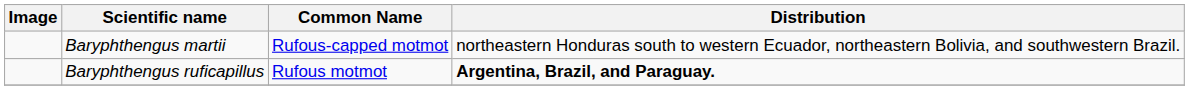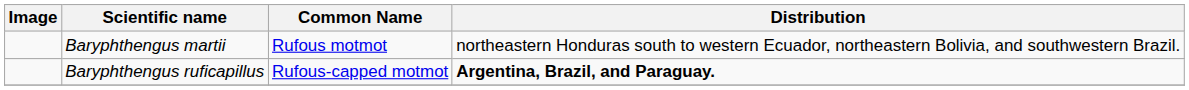Baryphthengus martii | Common Name: Rufous-capped motmot -> Rufous motmot
Baryphthengus ruficapillus | Common Name: Rufous motmot -> Rufous-capped motmot
